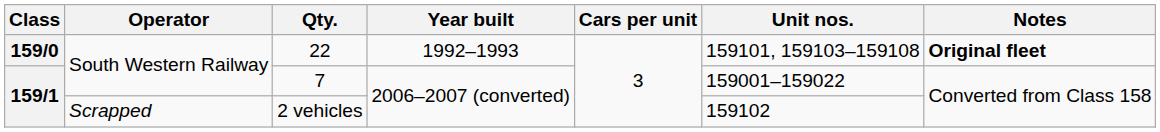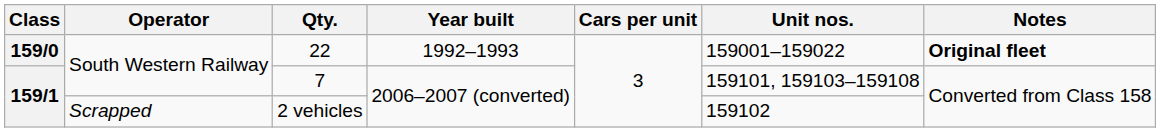22 | Unit nos.: 159101, 159103–159108 -> 159001–159022
7 | Unit nos.: 159001–159022 -> 159101, 159103–159108
